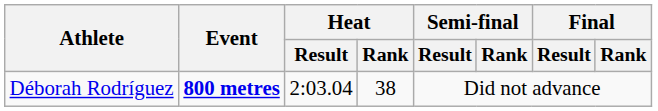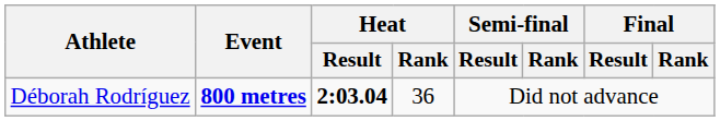Déborah Rodríguez | Heat / Result: normal -> bold
Déborah Rodríguez | Heat / Rank: 38 -> 36
